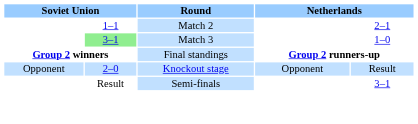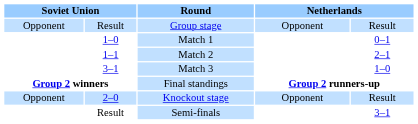+ row: Opponent | Result | Group stage | Opponent | Result
+ row: 1–0 | Match 1 | 0–1
Match 3 | column 2: lightgreen background -> no background
